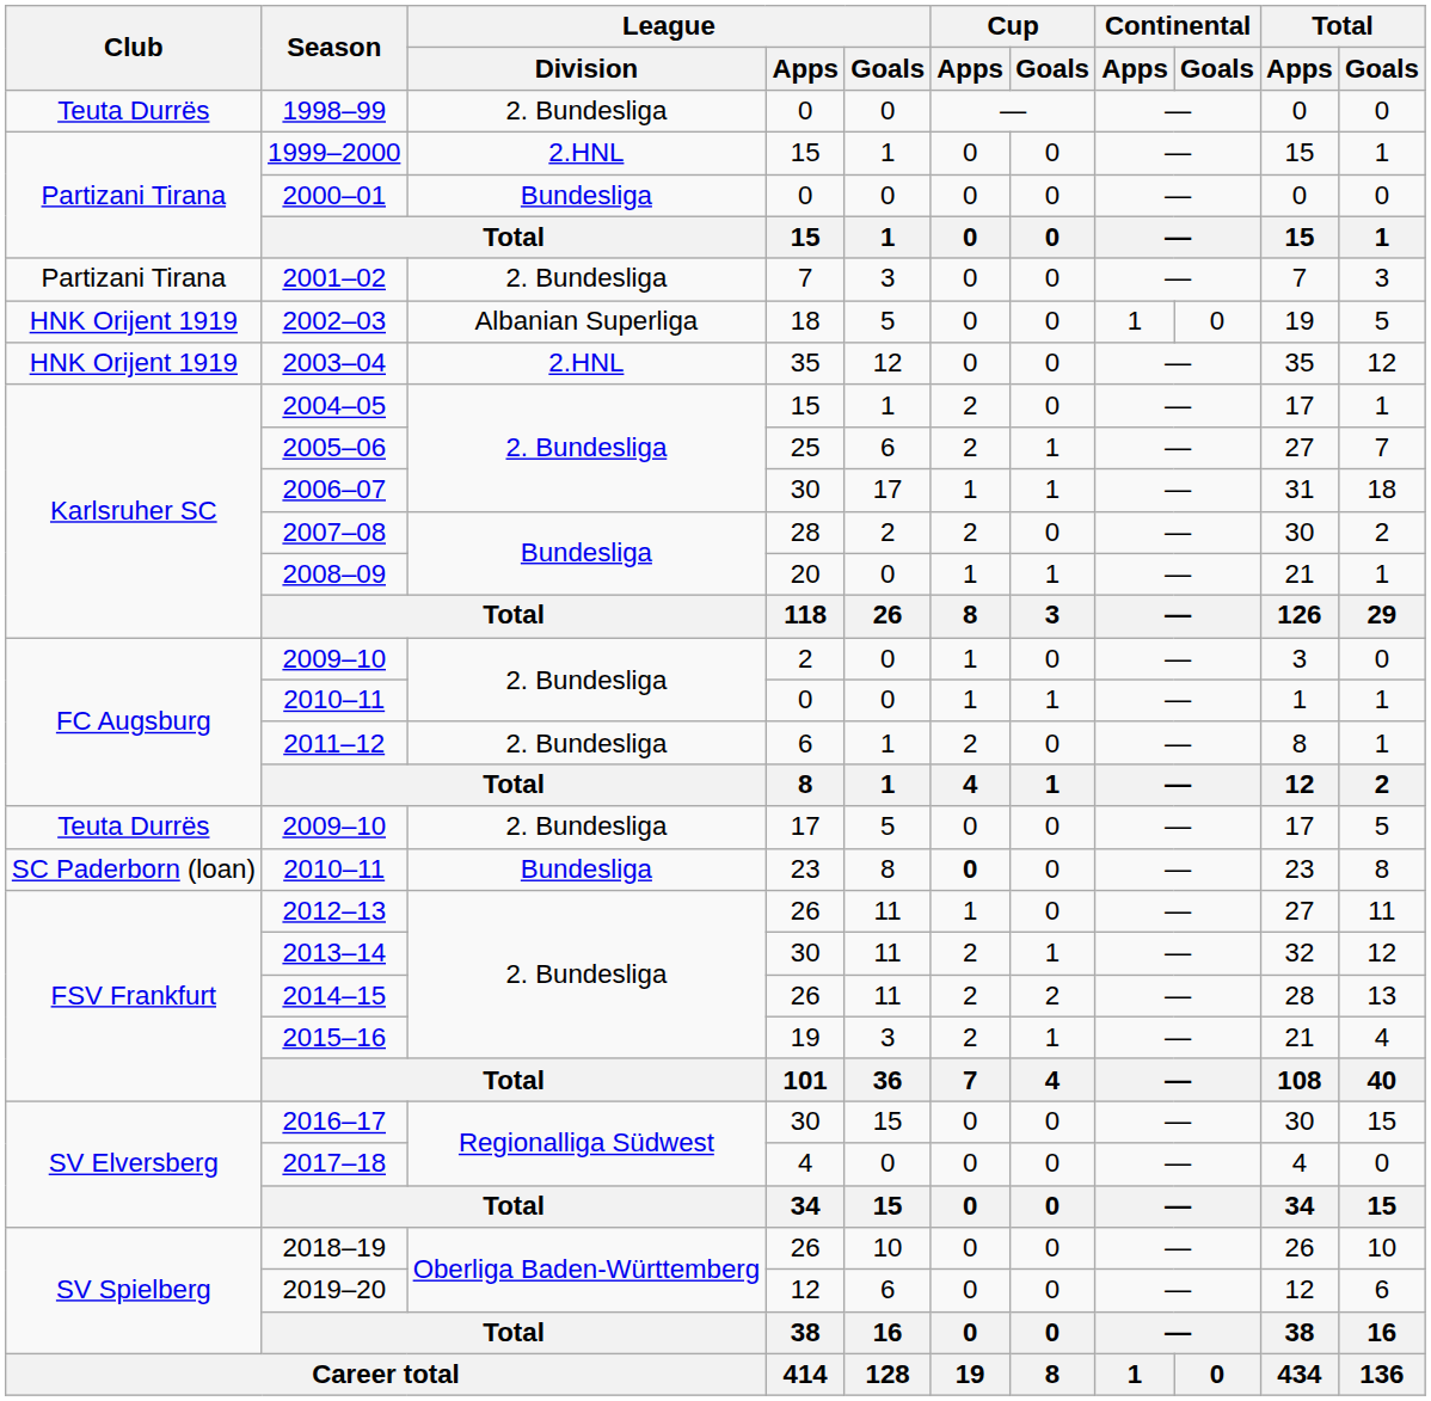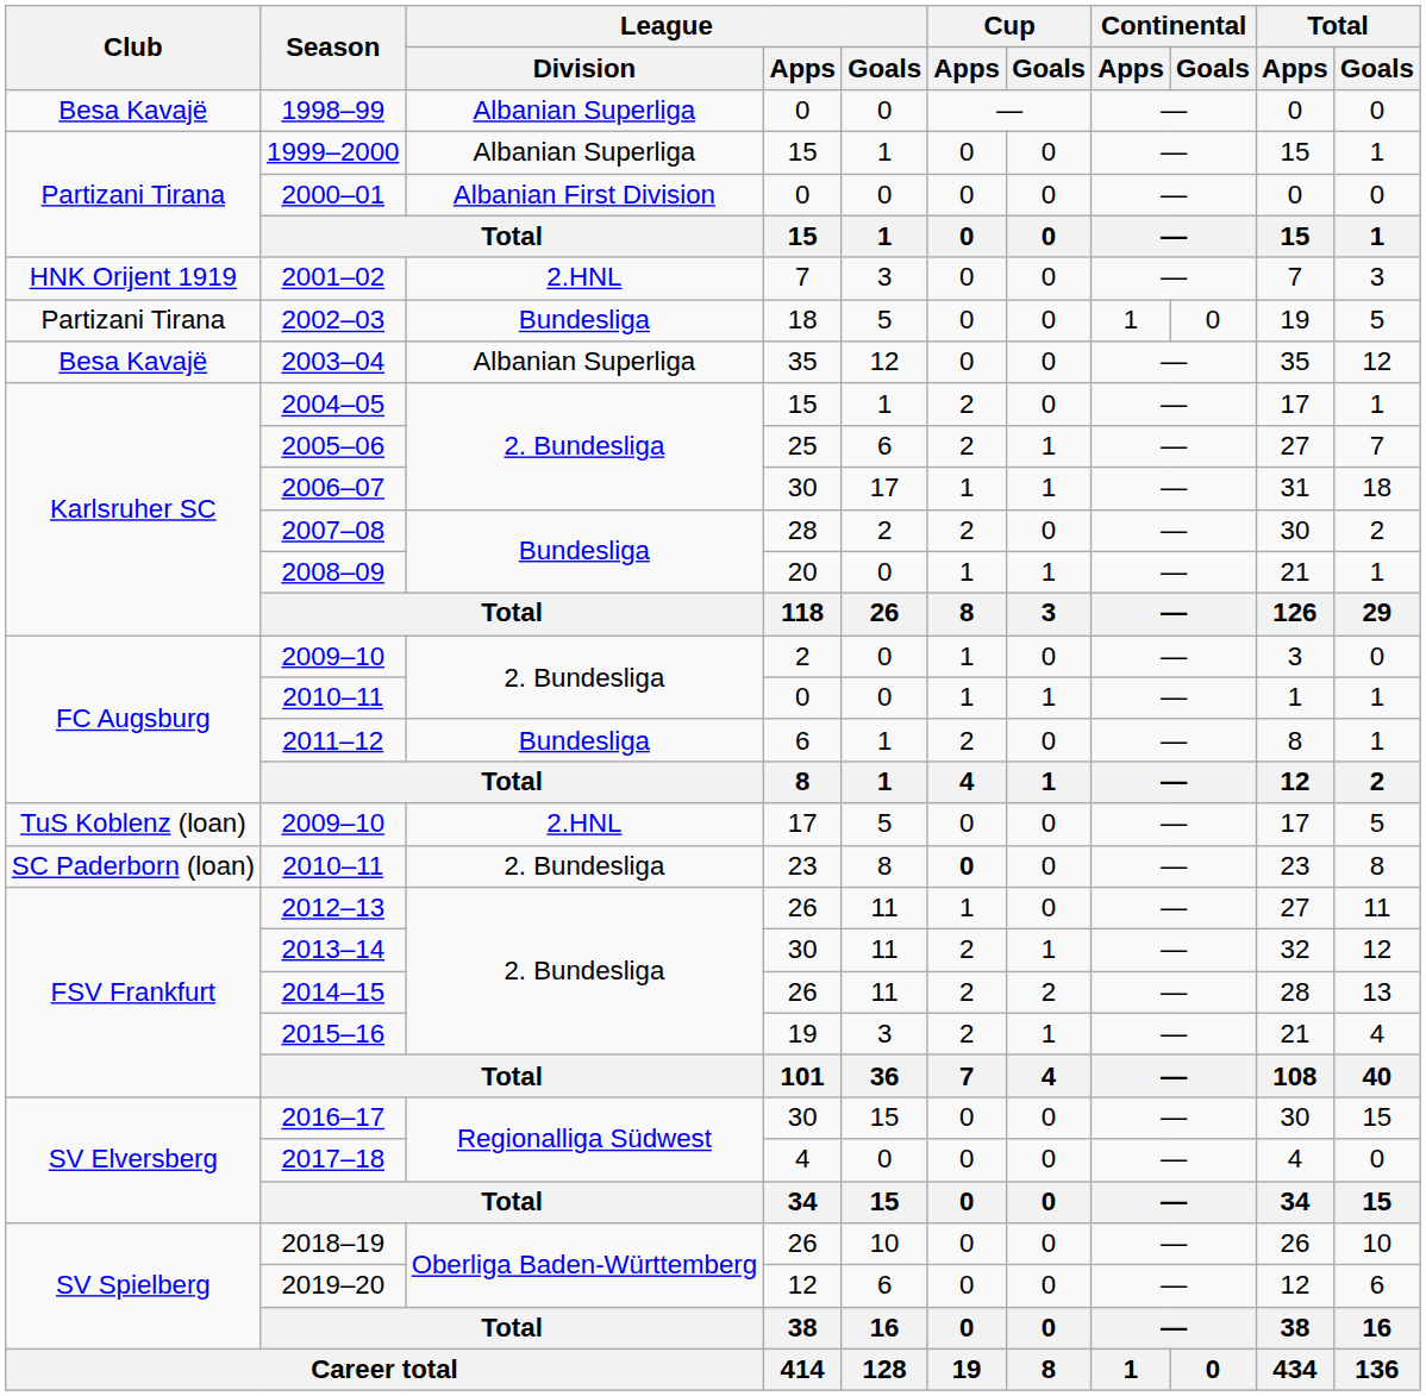1998–99 | Club: Teuta Durrës -> Besa Kavajë
1998–99 | League / Division: 2. Bundesliga -> Albanian Superliga
1999–2000 | League / Division: 2.HNL -> Albanian Superliga
2000–01 | League / Division: Bundesliga -> Albanian First Division
2001–02 | Club: Partizani Tirana -> HNK Orijent 1919
2001–02 | League / Division: 2. Bundesliga -> 2.HNL
2002–03 | Club: HNK Orijent 1919 -> Partizani Tirana
2002–03 | League / Division: Albanian Superliga -> Bundesliga
2003–04 | Club: HNK Orijent 1919 -> Besa Kavajë
2003–04 | League / Division: 2.HNL -> Albanian Superliga
2011–12 | League / Division: 2. Bundesliga -> Bundesliga
2009–10 / 17 | Club: Teuta Durrës -> TuS Koblenz (loan)
2009–10 / 17 | League / Division: 2. Bundesliga -> 2.HNL
2010–11 / 23 | League / Division: Bundesliga -> 2. Bundesliga
